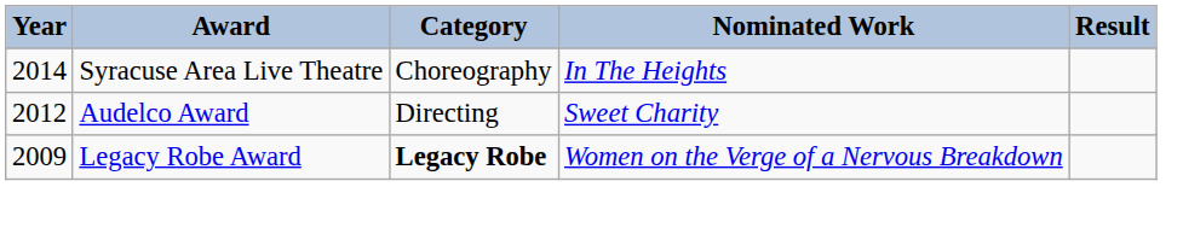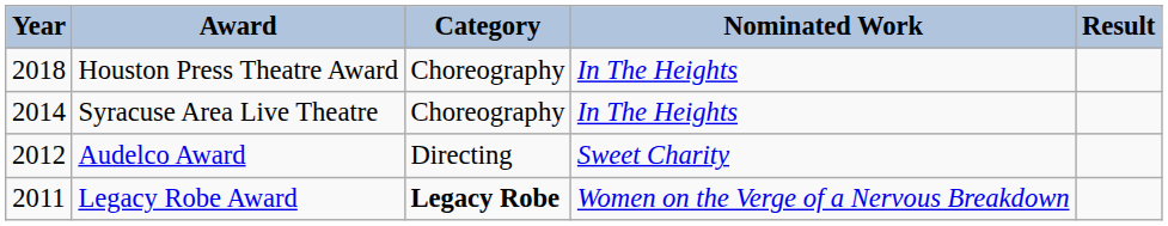+ row: 2018 | Houston Press Theatre Award | Choreography | In The Heights
Legacy Robe Award | Year: 2009 -> 2011
